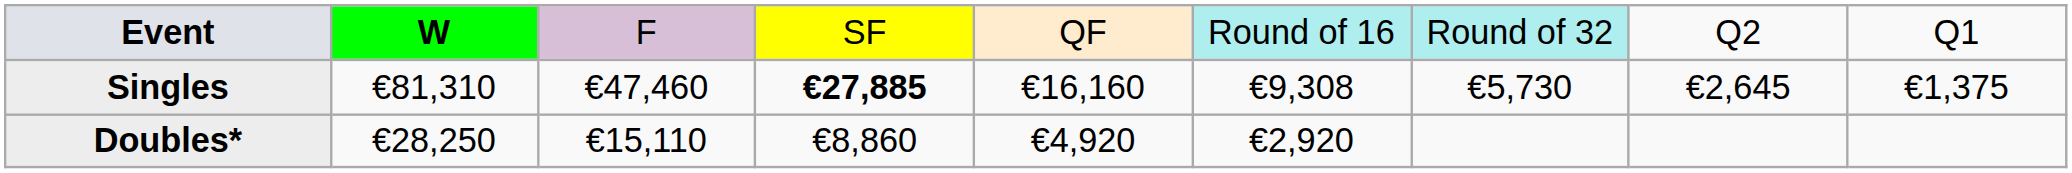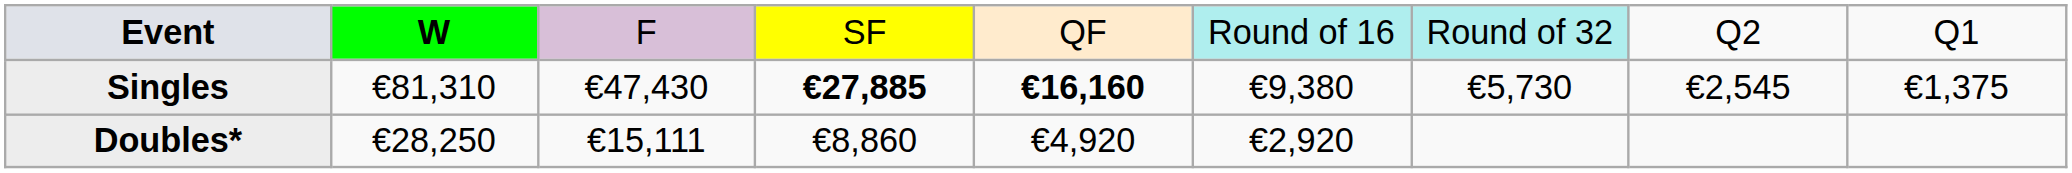Singles | column 3: €47,460 -> €47,430
Singles | column 5: normal -> bold
Singles | column 6: €9,308 -> €9,380
Singles | column 8: €2,645 -> €2,545
Doubles* | column 3: €15,110 -> €15,111
